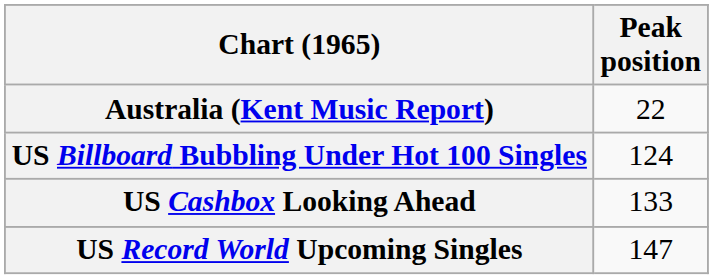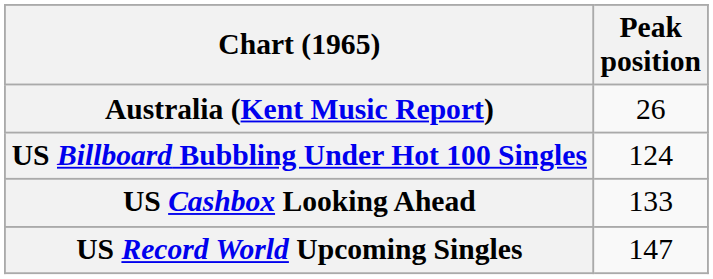Australia (Kent Music Report) | Peak position: 22 -> 26
